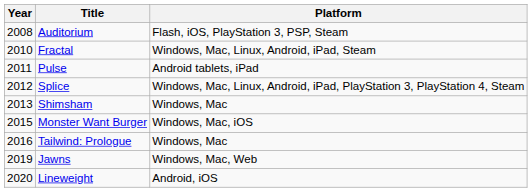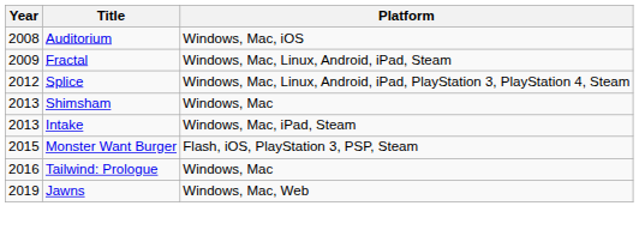Auditorium | Platform: Flash, iOS, PlayStation 3, PSP, Steam -> Windows, Mac, iOS
Fractal | Year: 2010 -> 2009
- row: 2011 | Pulse | Android tablets, iPad
+ row: 2013 | Intake | Windows, Mac, iPad, Steam
Monster Want Burger | Platform: Windows, Mac, iOS -> Flash, iOS, PlayStation 3, PSP, Steam
- row: 2020 | Lineweight | Android, iOS
